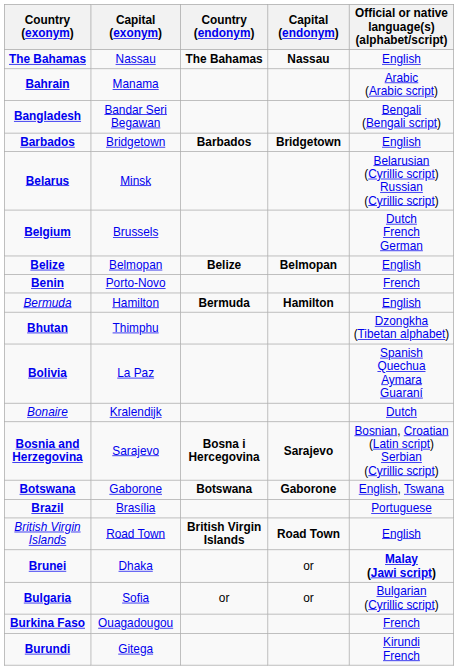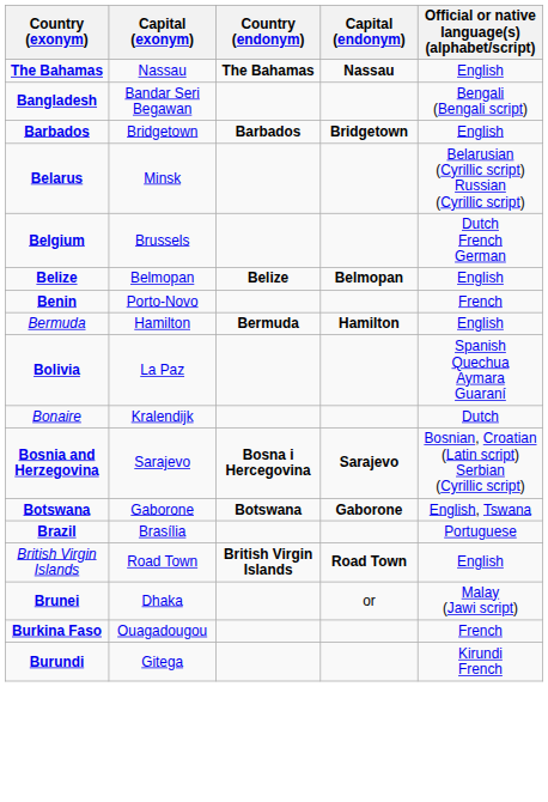- row: Bahrain | Manama | Arabic (Arabic script)
- row: Bhutan | Thimphu | Dzongkha (Tibetan alphabet)
Brunei | Official or native language(s) (alphabet/script): bold -> normal
- row: Bulgaria | Sofia | or | or | Bulgarian (Cyrillic script)
